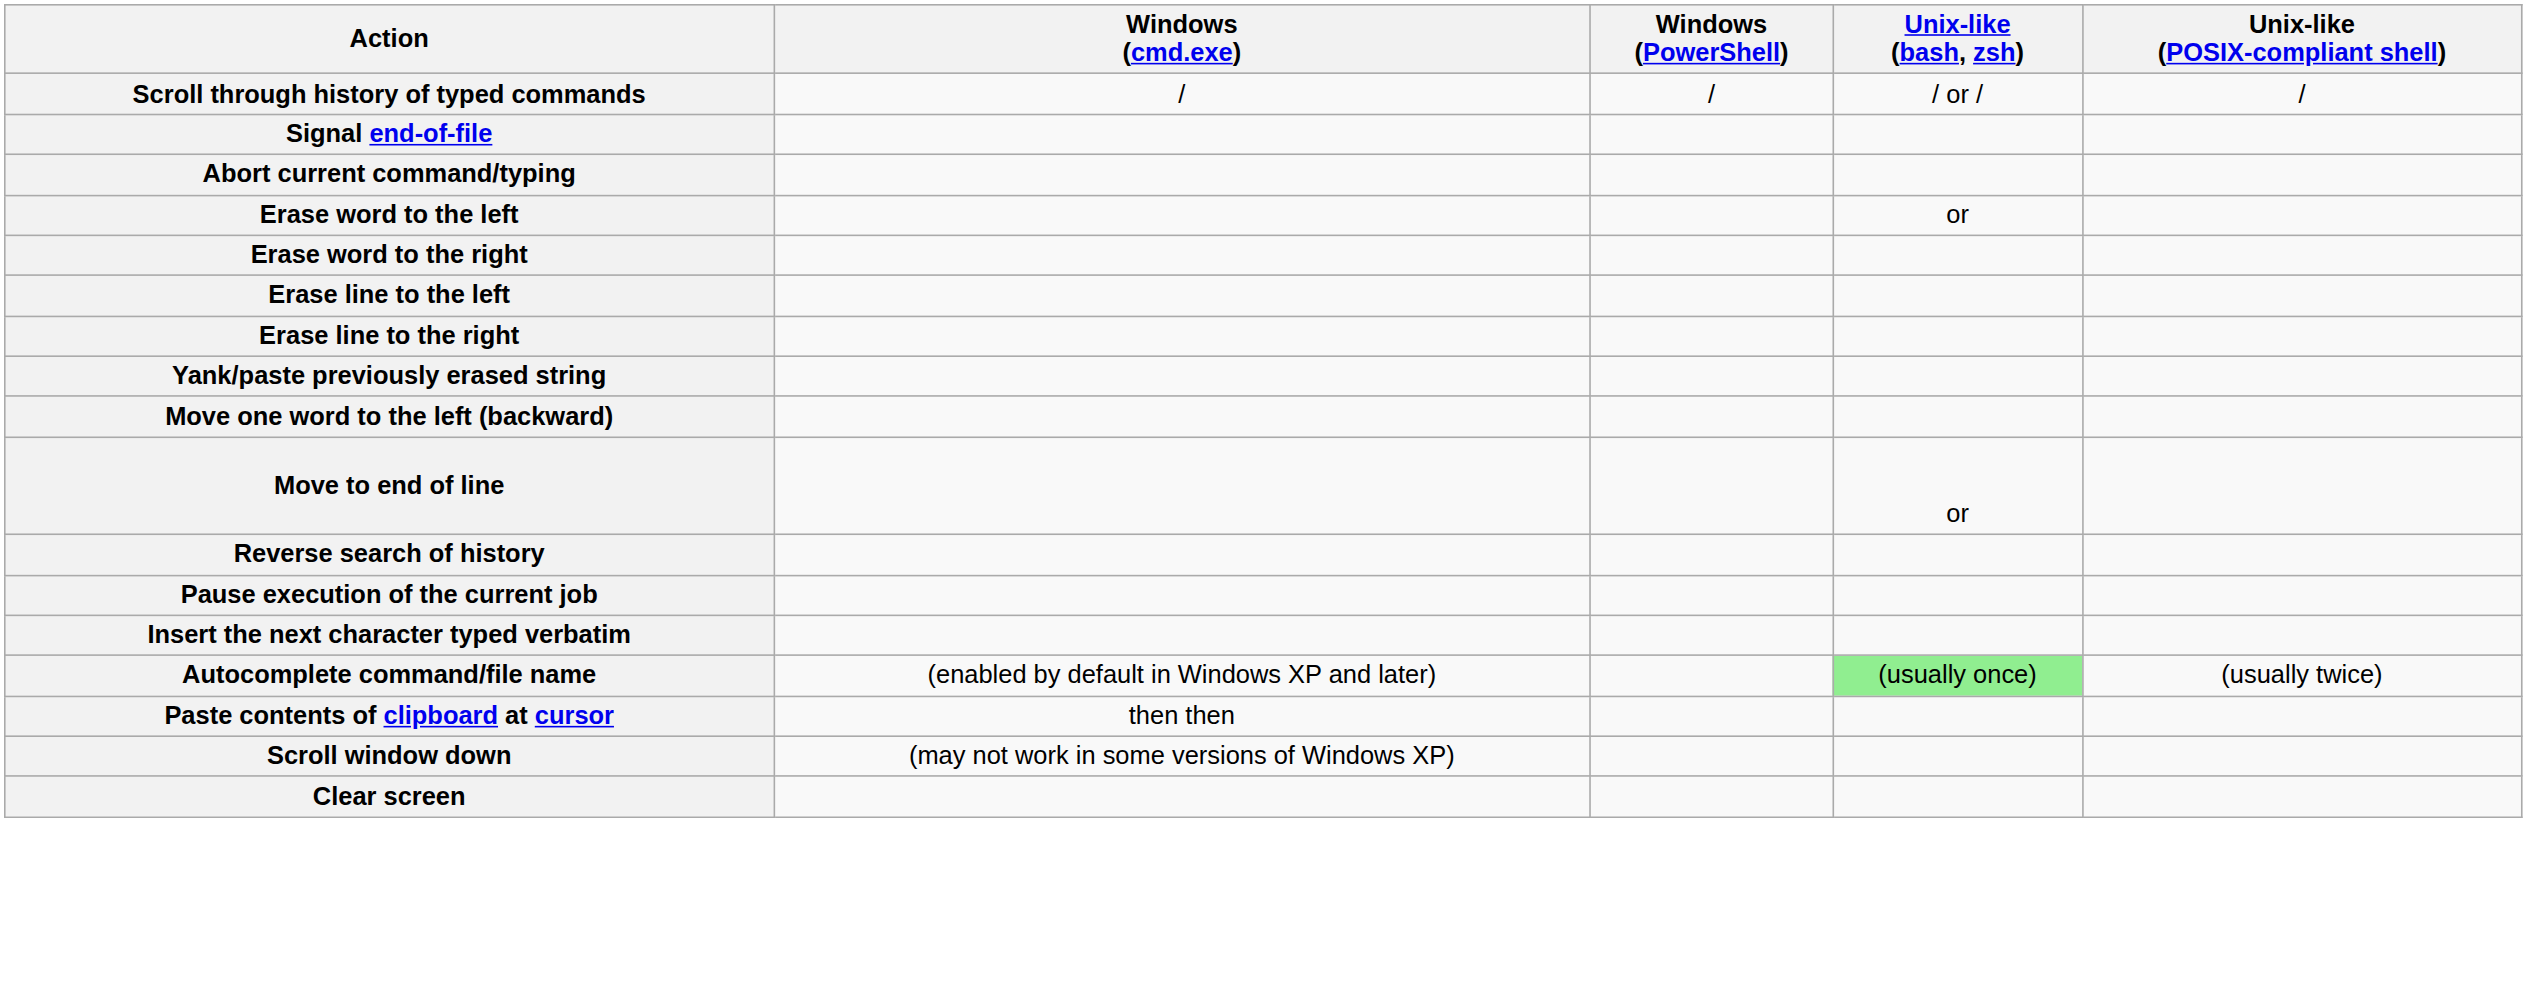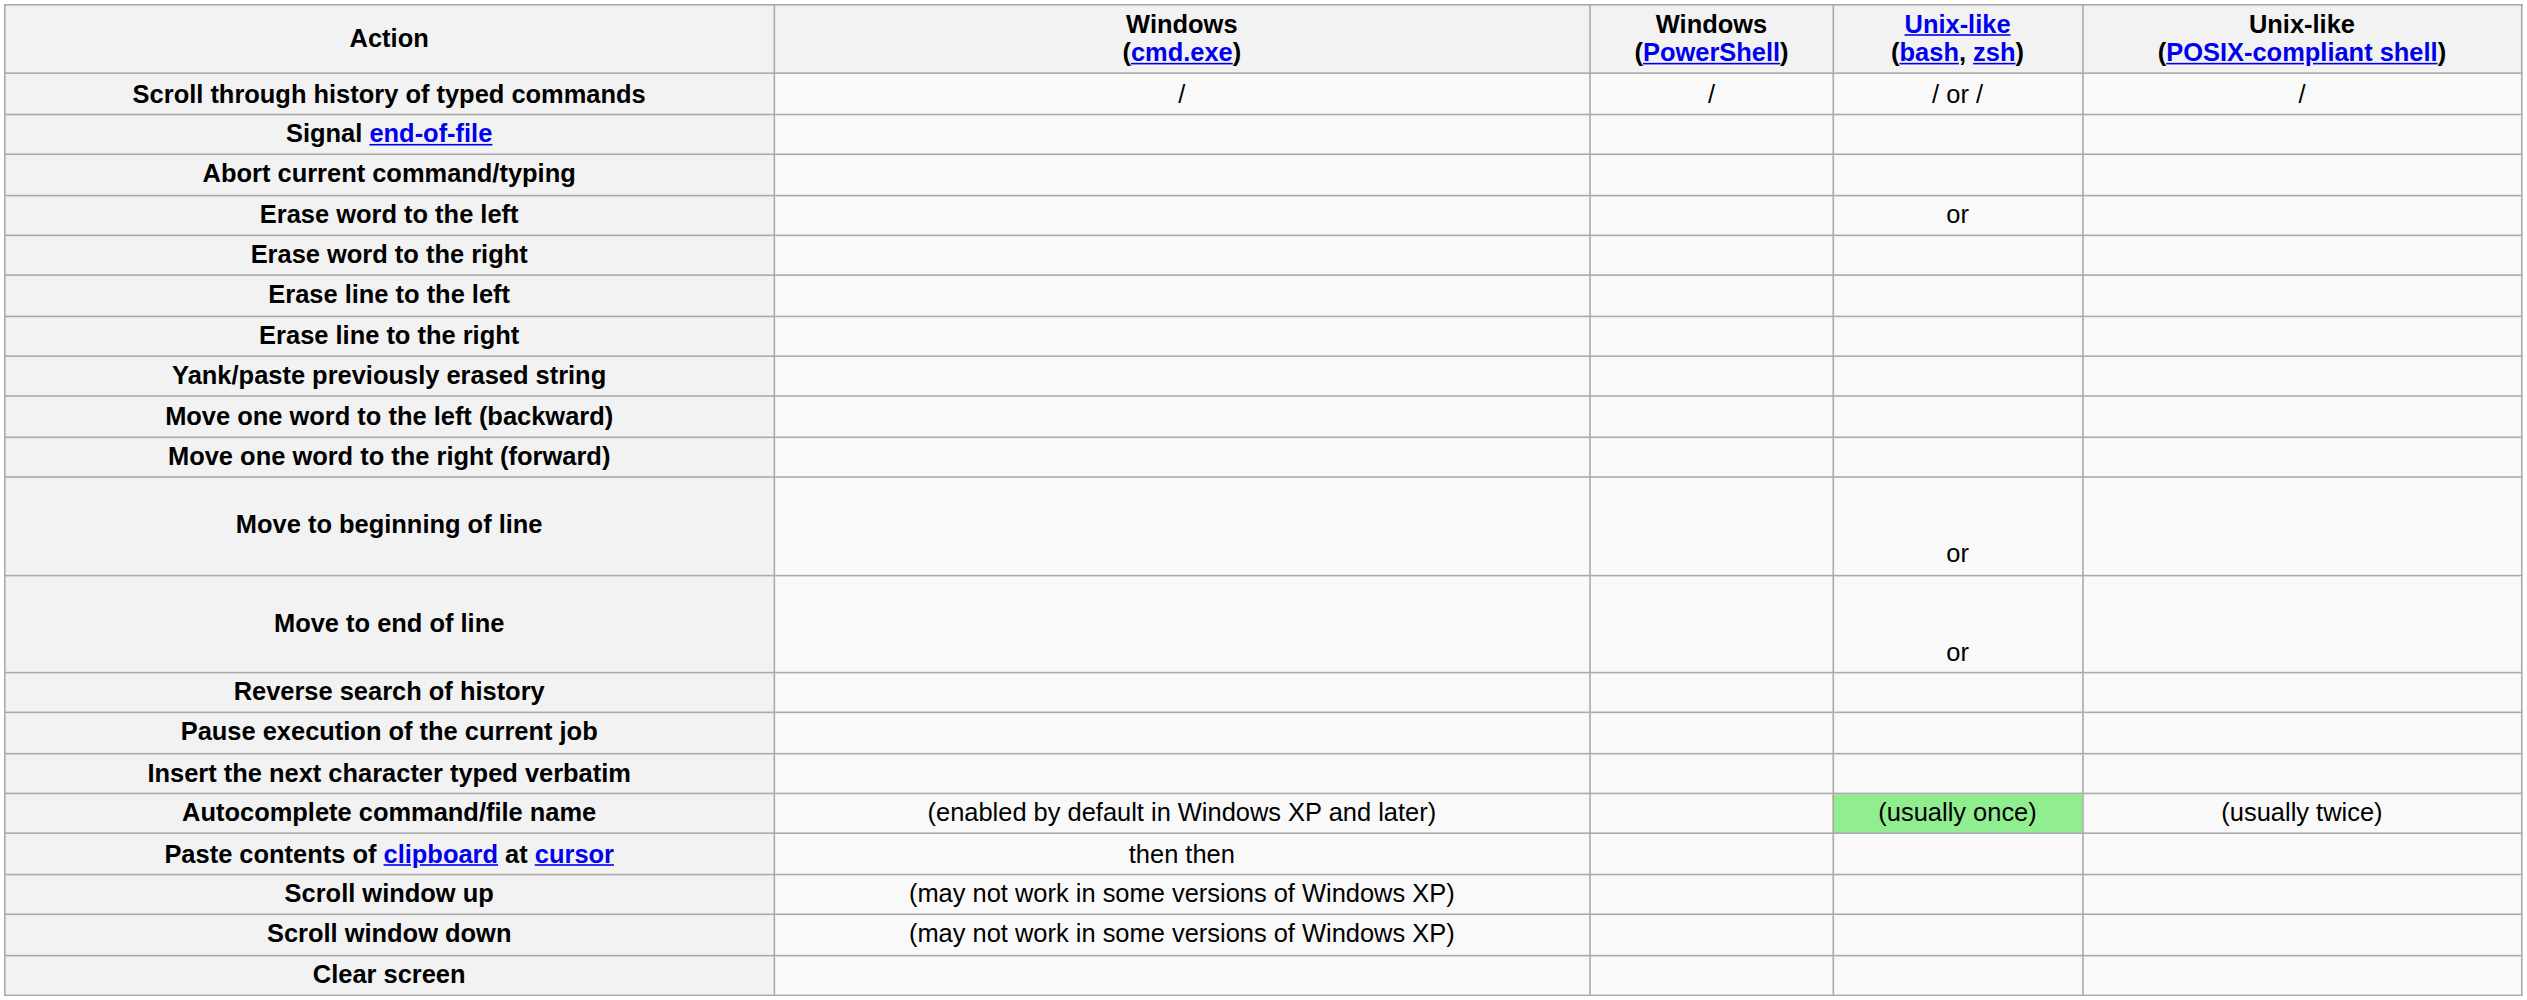+ row: Move one word to the right (forward)
+ row: Move to beginning of line | or
+ row: Scroll window up | (may not work in some versions of Windows XP)
